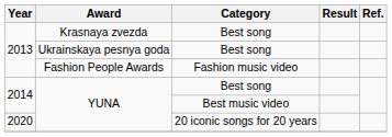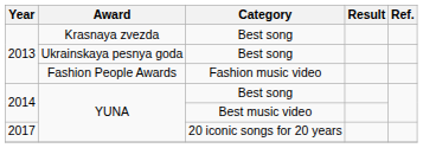YUNA / 20 iconic songs for 20 years | Year: 2020 -> 2017
